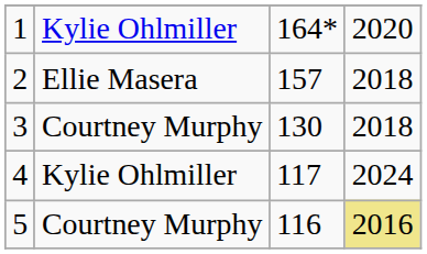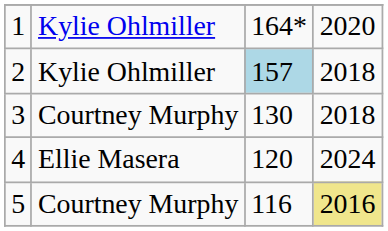2 | column 2: Ellie Masera -> Kylie Ohlmiller
2 | column 3: no background -> lightblue background
4 | column 2: Kylie Ohlmiller -> Ellie Masera
4 | column 3: 117 -> 120
